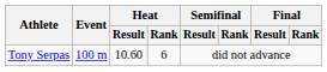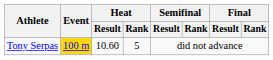Tony Serpas | Event: no background -> gold background
Tony Serpas | Heat / Rank: 6 -> 5
